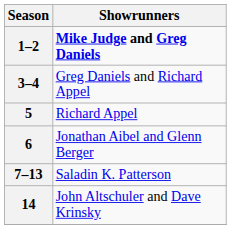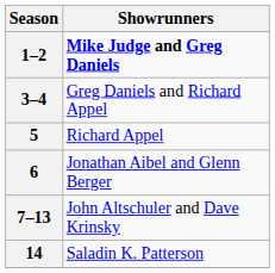7–13 | Showrunners: Saladin K. Patterson -> John Altschuler and Dave Krinsky
14 | Showrunners: John Altschuler and Dave Krinsky -> Saladin K. Patterson
